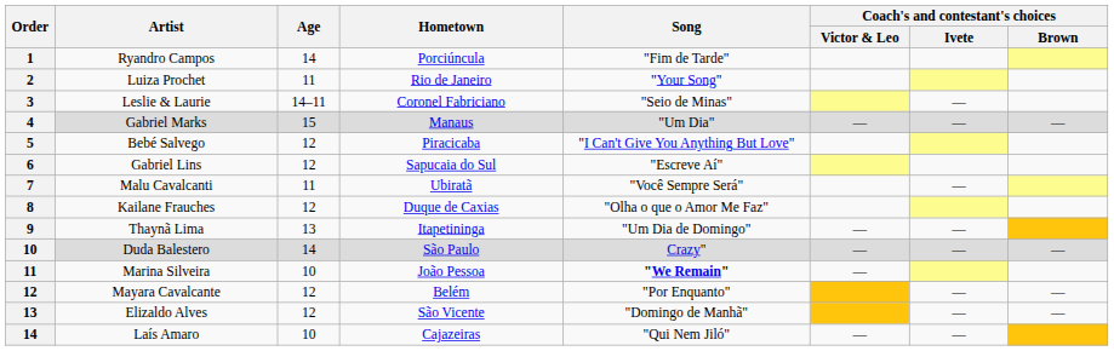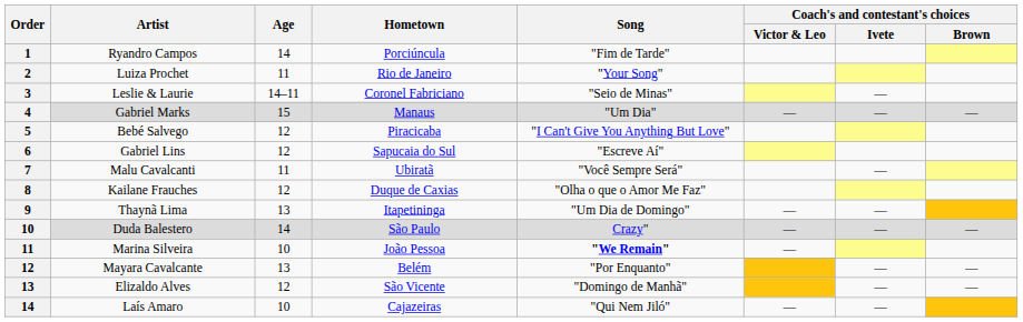Mayara Cavalcante | Age: 12 -> 13
